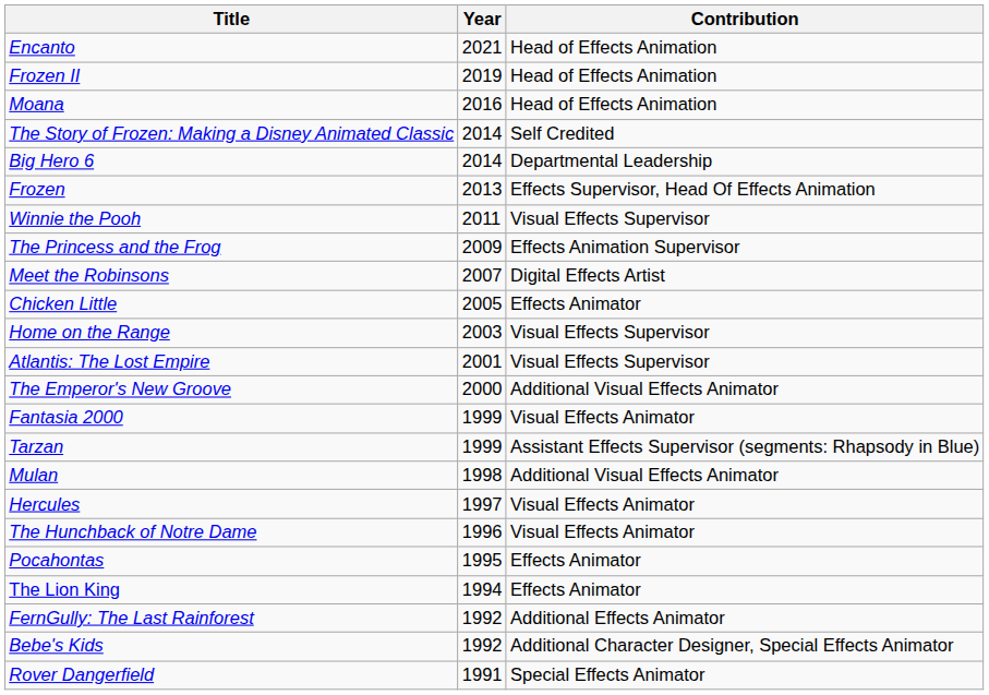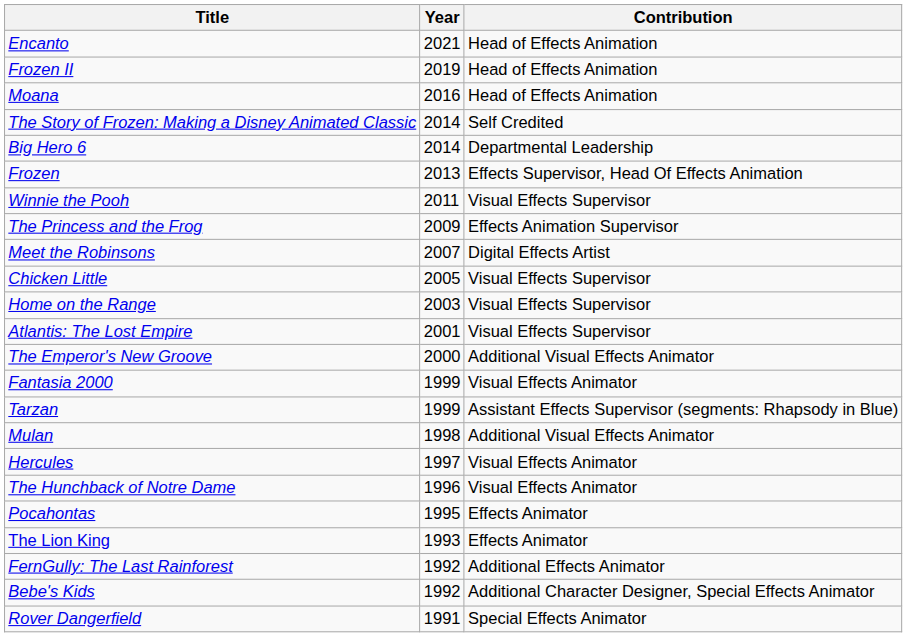Chicken Little | Contribution: Effects Animator -> Visual Effects Supervisor
The Lion King | Year: 1994 -> 1993
